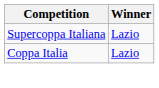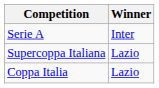+ row: Serie A | Inter
